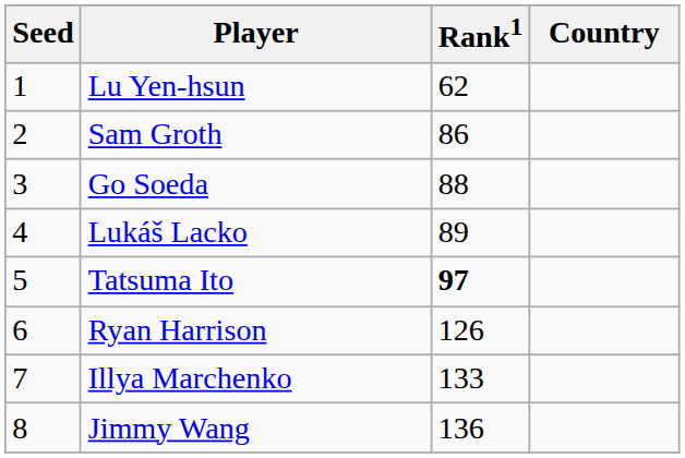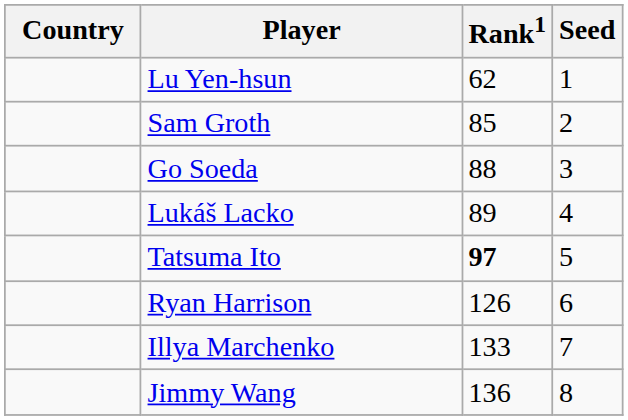columns swapped: Country <-> Seed
Sam Groth | Rank1: 86 -> 85
